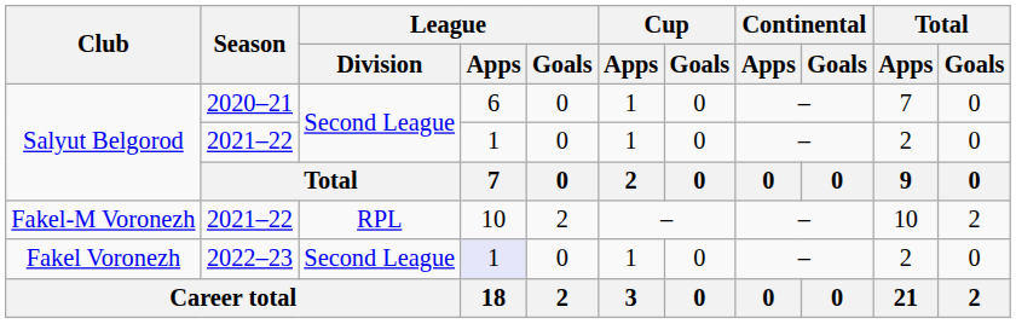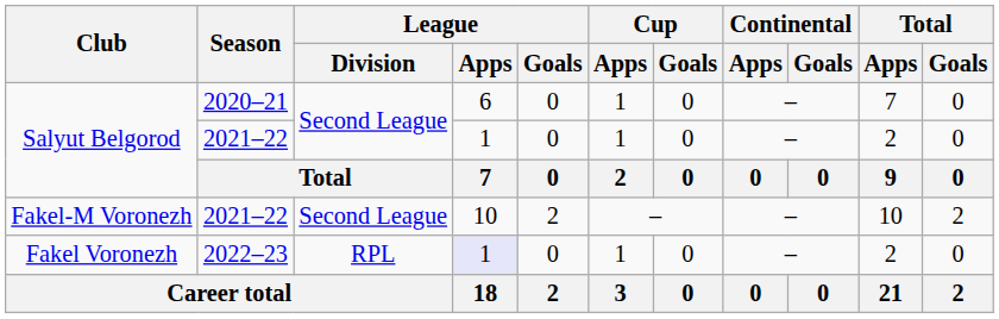Fakel-M Voronezh | League / Division: RPL -> Second League
Fakel Voronezh | League / Division: Second League -> RPL
